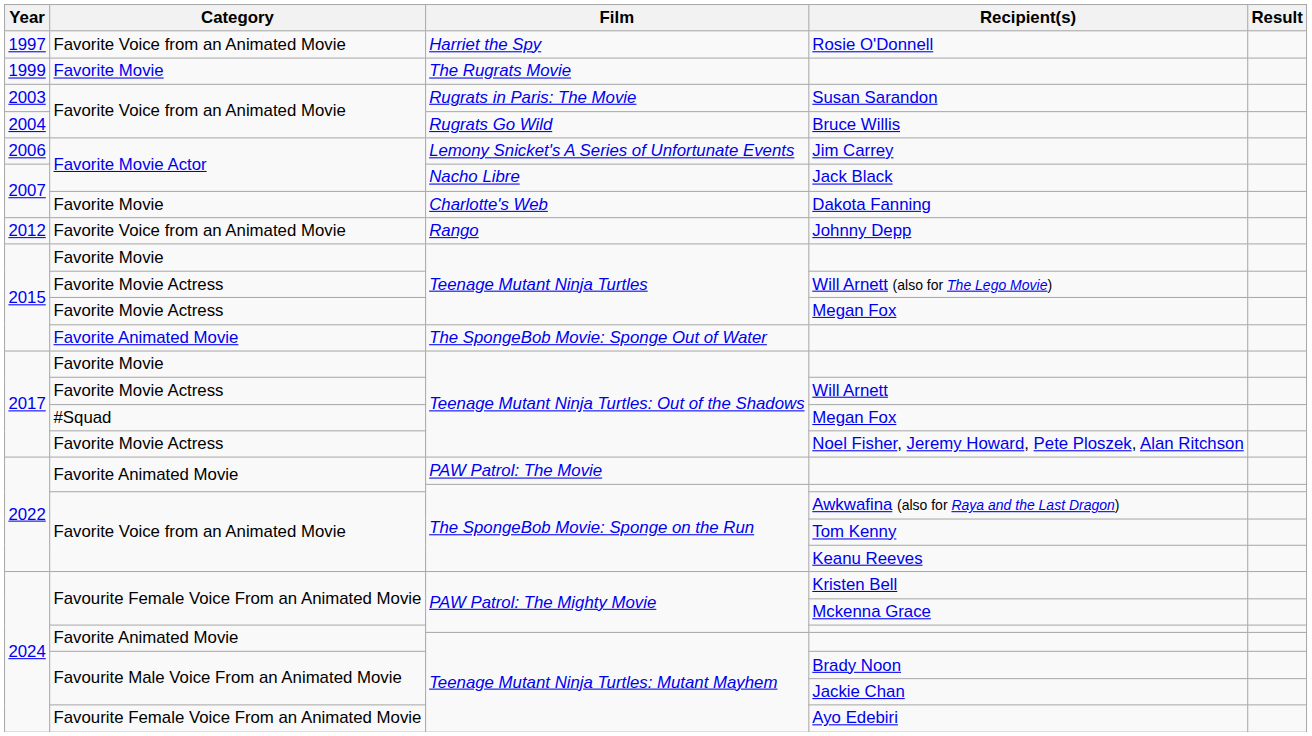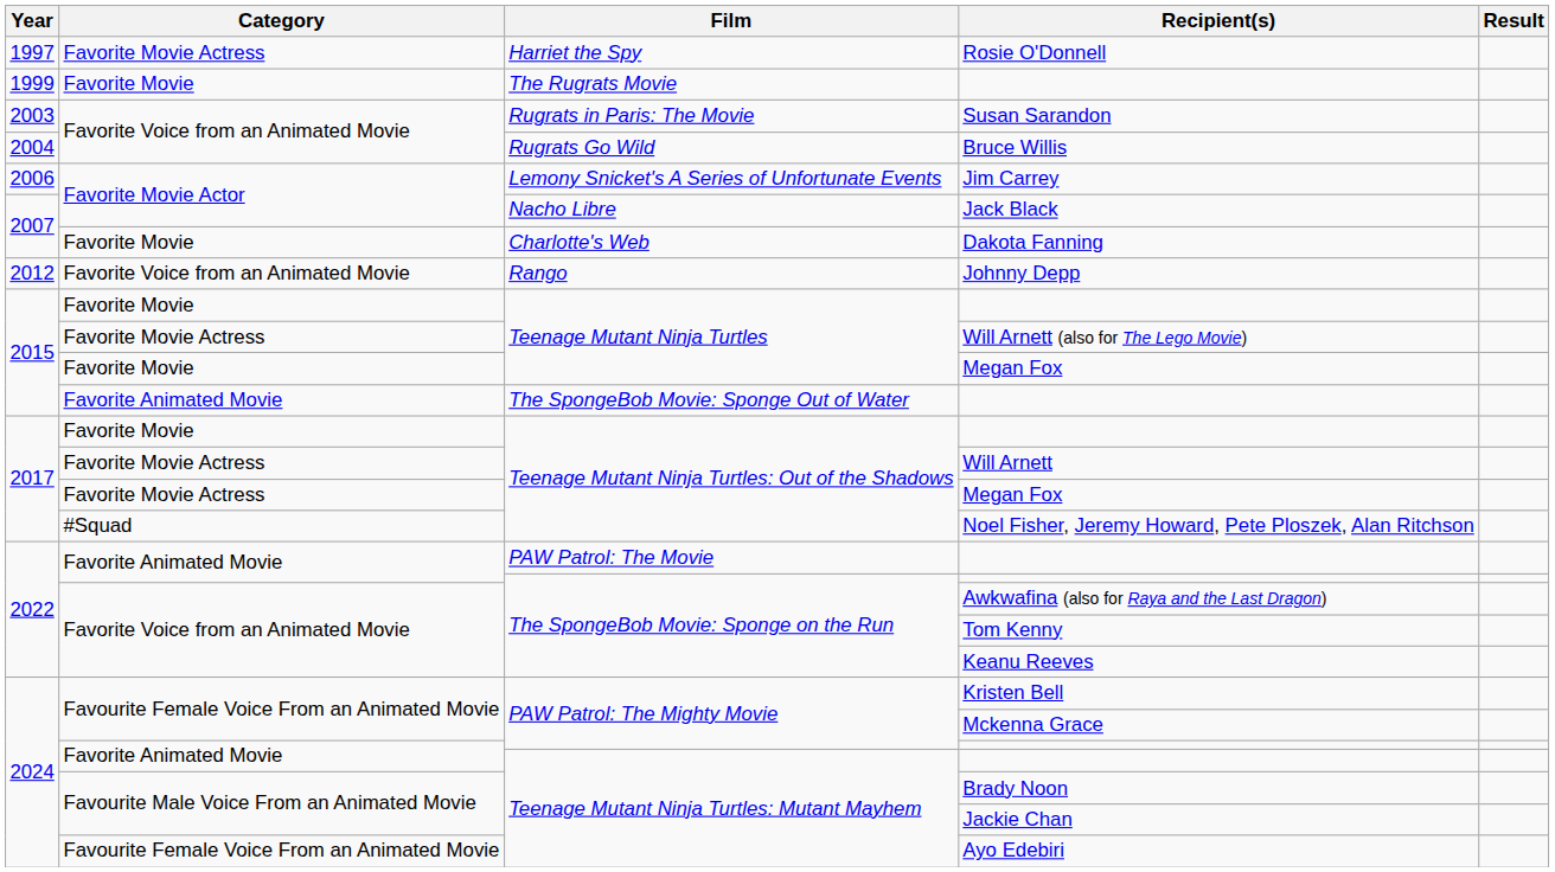Rosie O'Donnell | Category: Favorite Voice from an Animated Movie -> Favorite Movie Actress
Teenage Mutant Ninja Turtles / Megan Fox | Category: Favorite Movie Actress -> Favorite Movie
Teenage Mutant Ninja Turtles: Out of the Shadows / Megan Fox | Category: #Squad -> Favorite Movie Actress
Noel Fisher, Jeremy Howard, Pete Ploszek, Alan Ritchson | Category: Favorite Movie Actress -> #Squad
